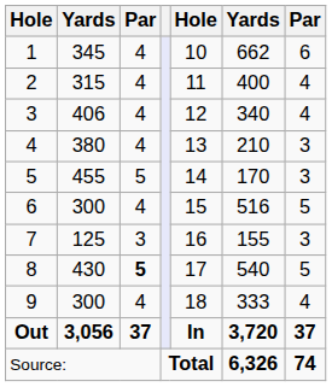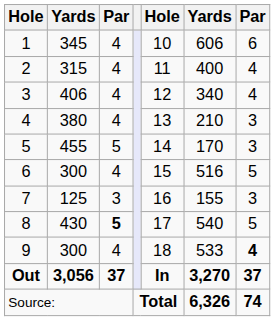1 | column 6: 662 -> 606
9 | column 6: 333 -> 533
9 | column 7: normal -> bold
Out | column 6: 3,720 -> 3,270
